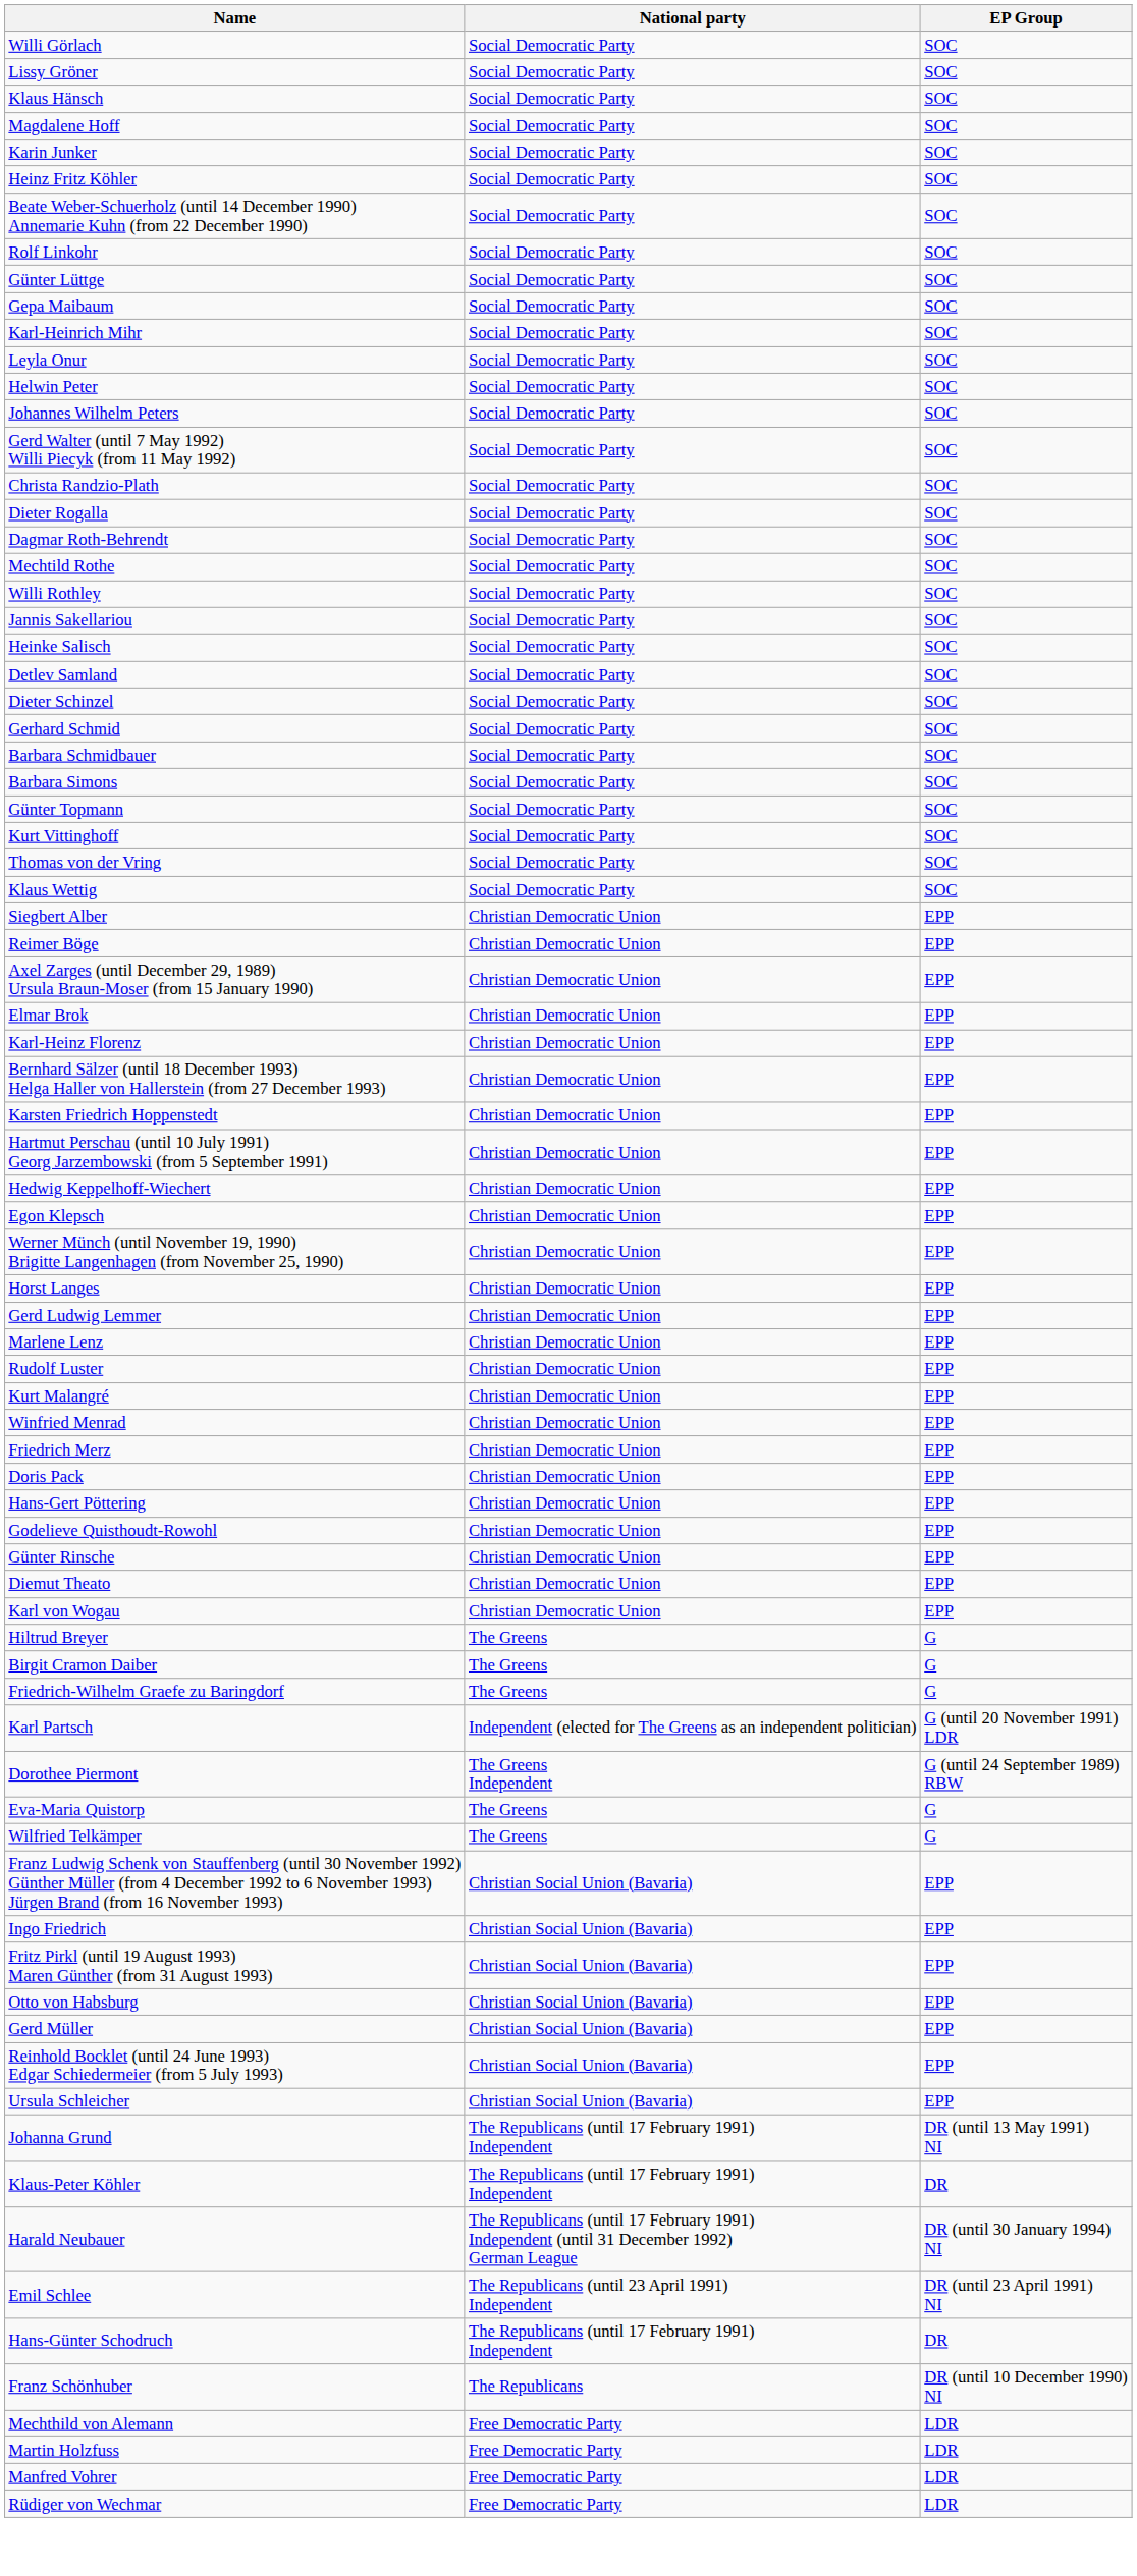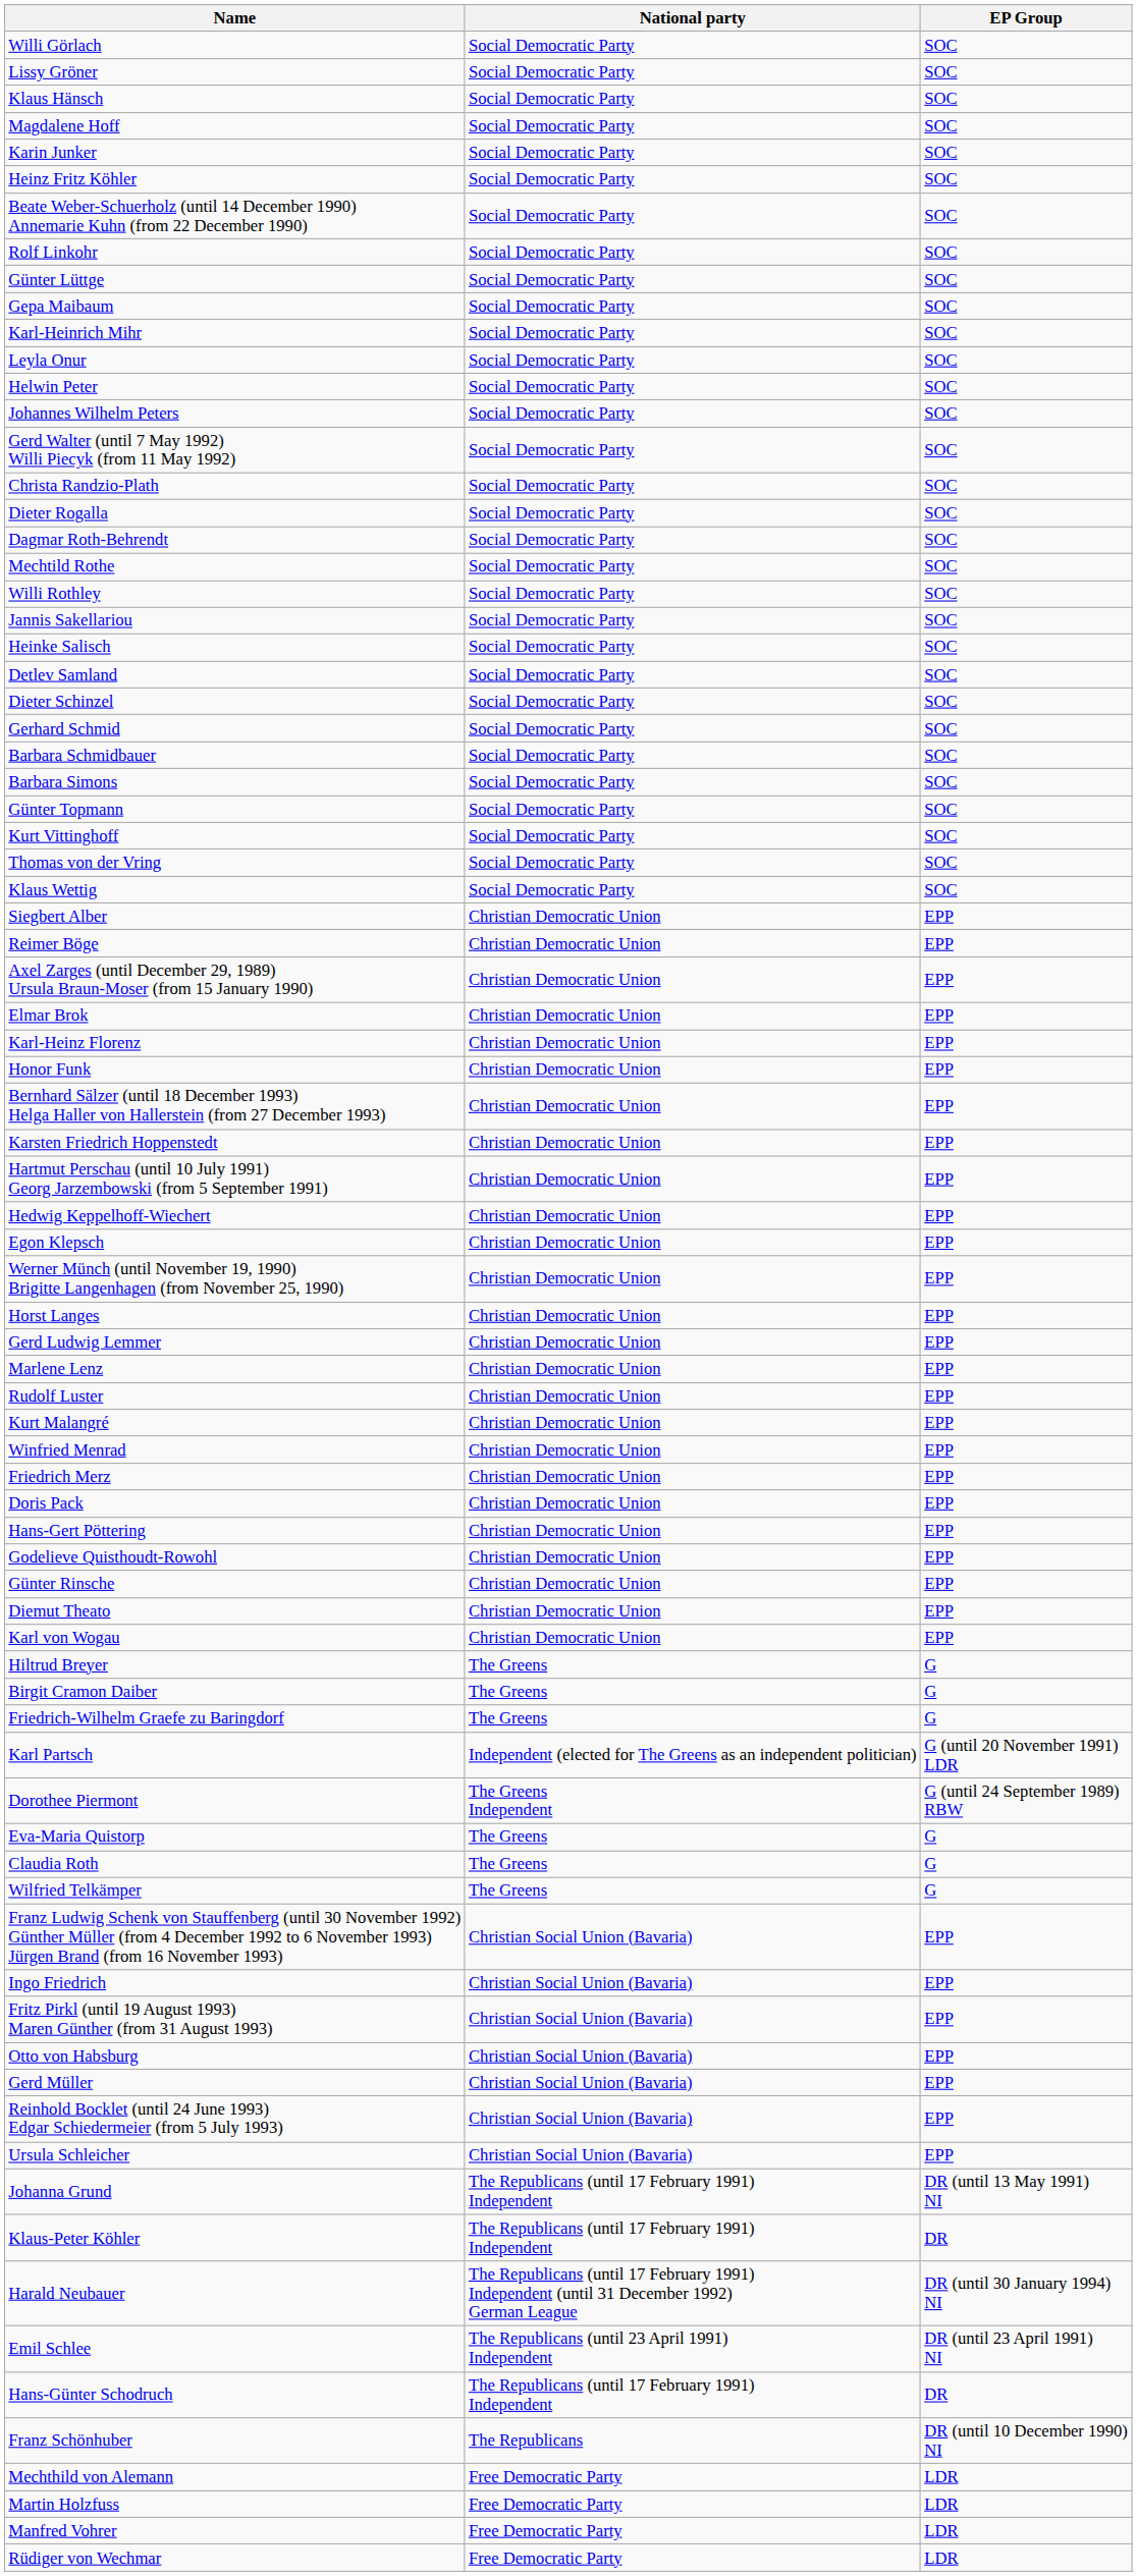+ row: Honor Funk | Christian Democratic Union | EPP
+ row: Claudia Roth | The Greens | G
